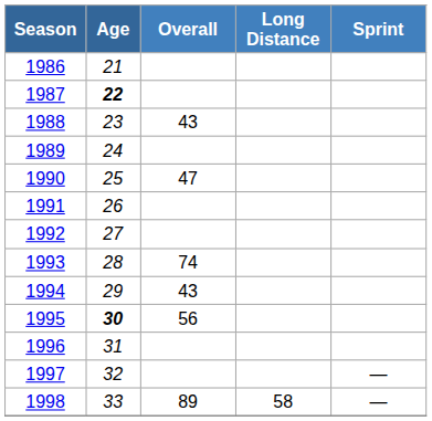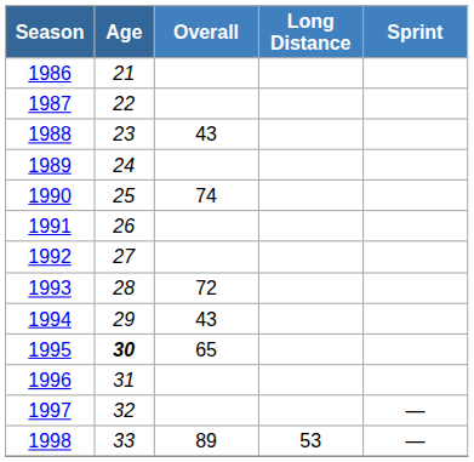1987 | Age: bold -> normal
1990 | Overall: 47 -> 74
1993 | Overall: 74 -> 72
1995 | Overall: 56 -> 65
1998 | Long Distance: 58 -> 53
